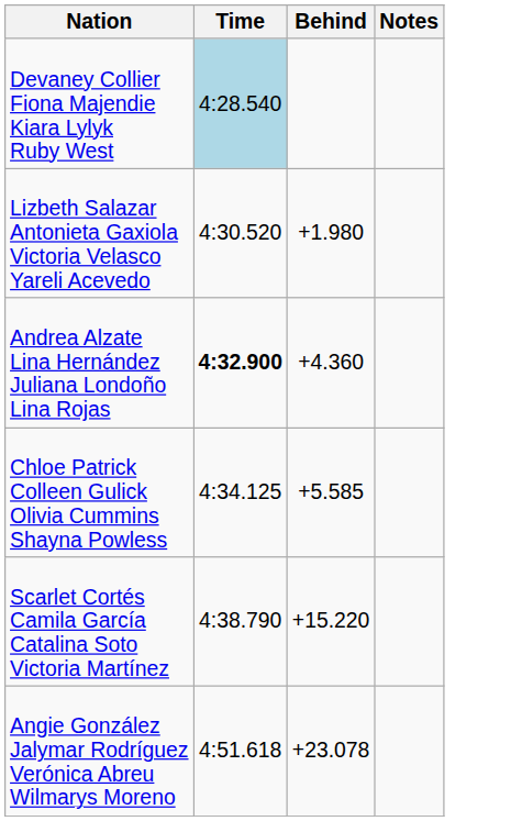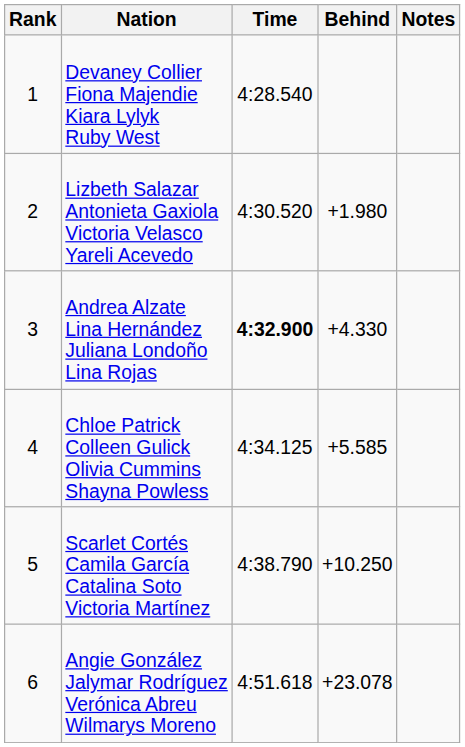+ column: Rank | 1 | 2 | 3 | 4 | 5 | 6
Devaney Collier Fiona Majendie Kiara Lylyk Ruby West | Time: lightblue background -> no background
Andrea Alzate Lina Hernández Juliana Londoño Lina Rojas | Behind: +4.360 -> +4.330
Scarlet Cortés Camila García Catalina Soto Victoria Martínez | Behind: +15.220 -> +10.250
